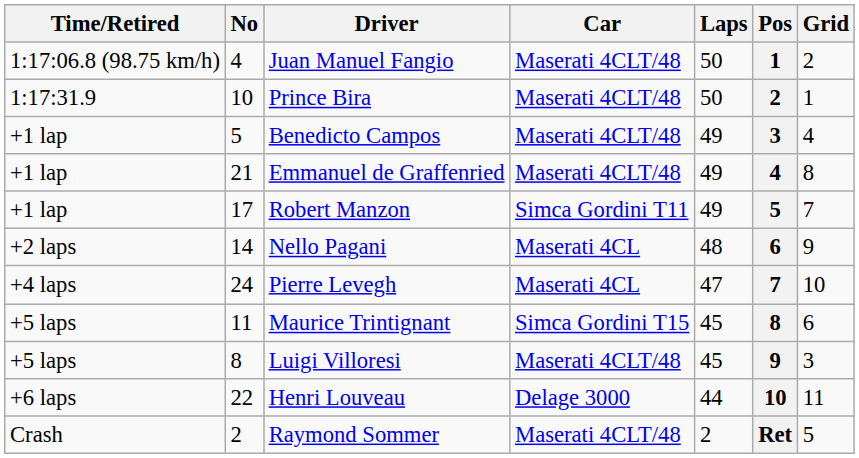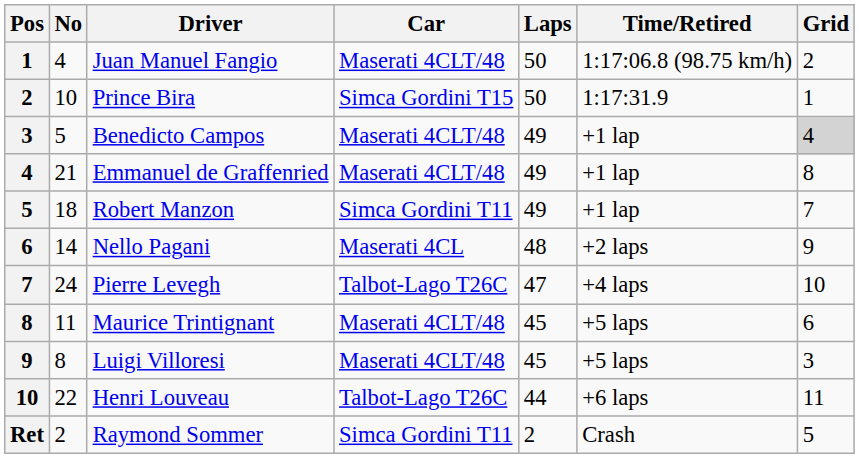columns swapped: Pos <-> Time/Retired
Prince Bira | Car: Maserati 4CLT/48 -> Simca Gordini T15
Benedicto Campos | Grid: no background -> lightgrey background
Robert Manzon | No: 17 -> 18
Pierre Levegh | Car: Maserati 4CL -> Talbot-Lago T26C
Maurice Trintignant | Car: Simca Gordini T15 -> Maserati 4CLT/48
Henri Louveau | Car: Delage 3000 -> Talbot-Lago T26C
Raymond Sommer | Car: Maserati 4CLT/48 -> Simca Gordini T11
